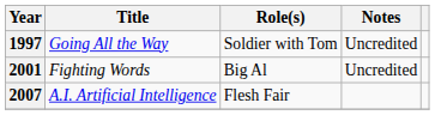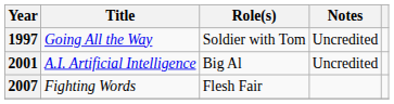2001 | Title: Fighting Words -> A.I. Artificial Intelligence
2007 | Title: A.I. Artificial Intelligence -> Fighting Words
